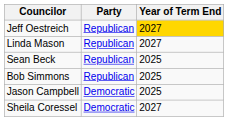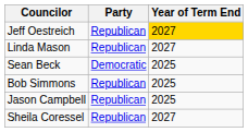Sean Beck | Party: Republican -> Democratic
Jason Campbell | Party: Democratic -> Republican
Sheila Coressel | Party: Democratic -> Republican
